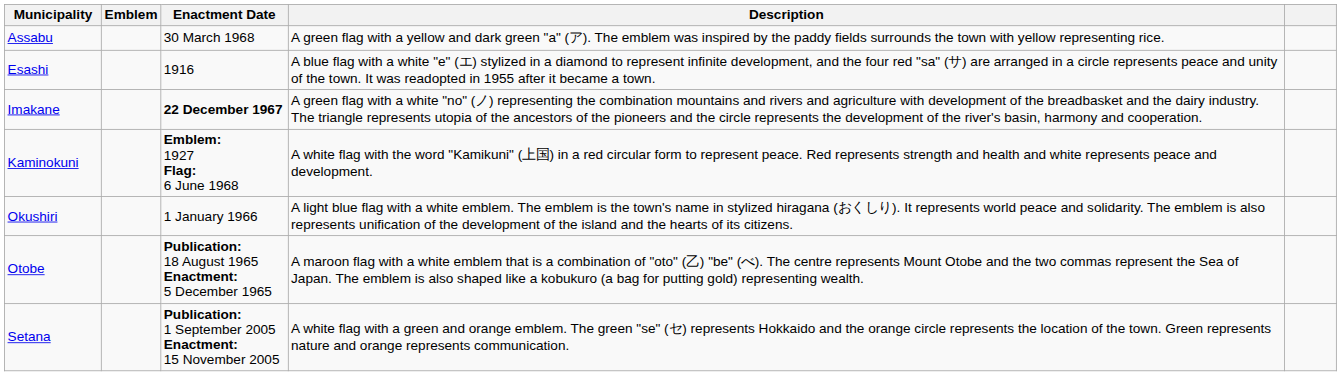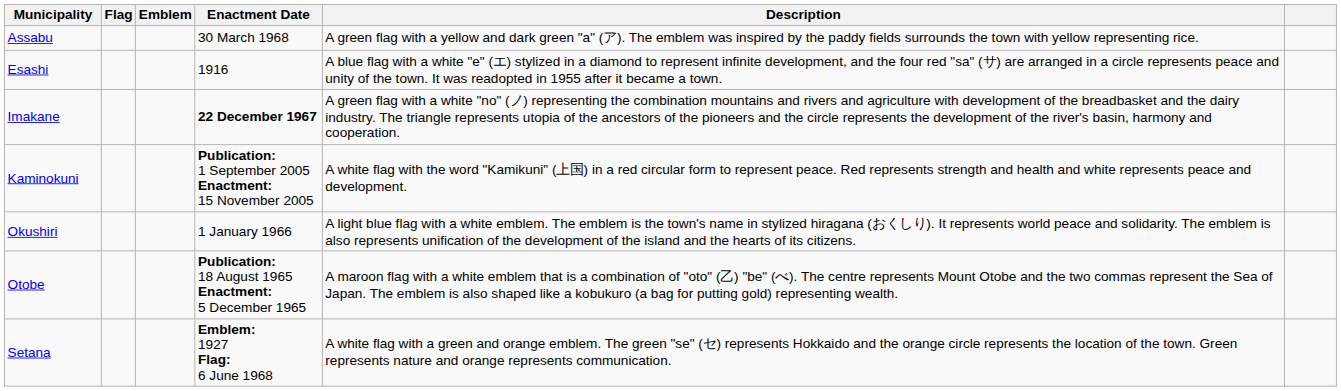+ column: Flag
Kaminokuni | Enactment Date: Emblem: 1927 Flag: 6 June 1968 -> Publication: 1 September 2005 Enactment: 15 November 2005
Setana | Enactment Date: Publication: 1 September 2005 Enactment: 15 November 2005 -> Emblem: 1927 Flag: 6 June 1968
